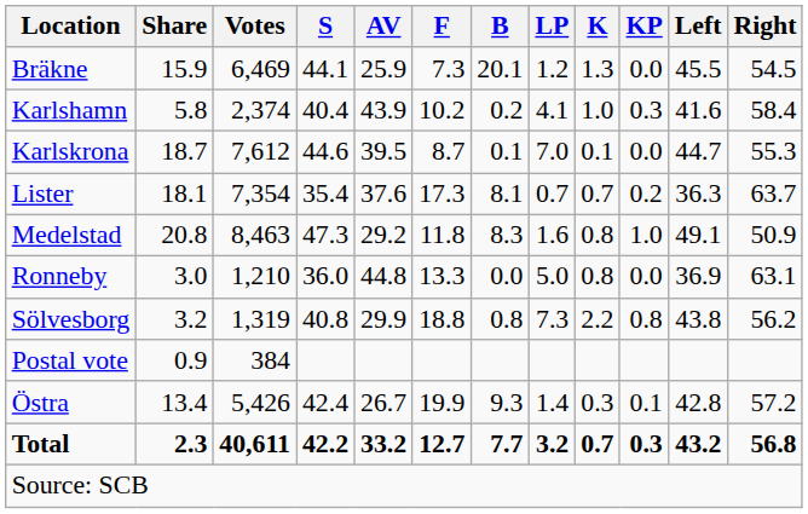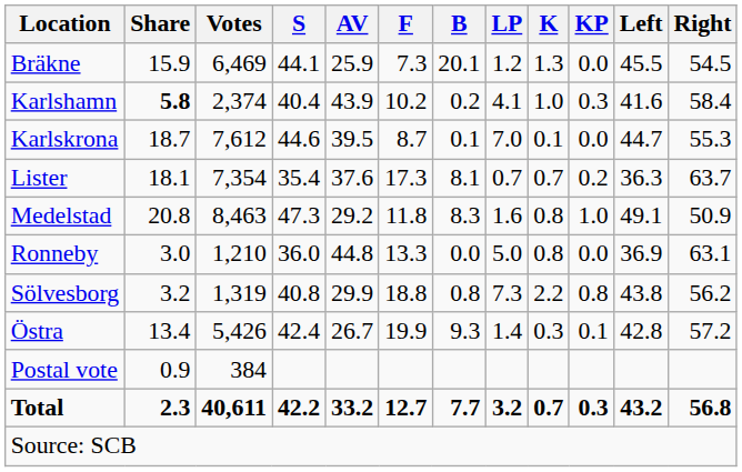Karlshamn | Share: normal -> bold
rows swapped: Östra <-> Postal vote
